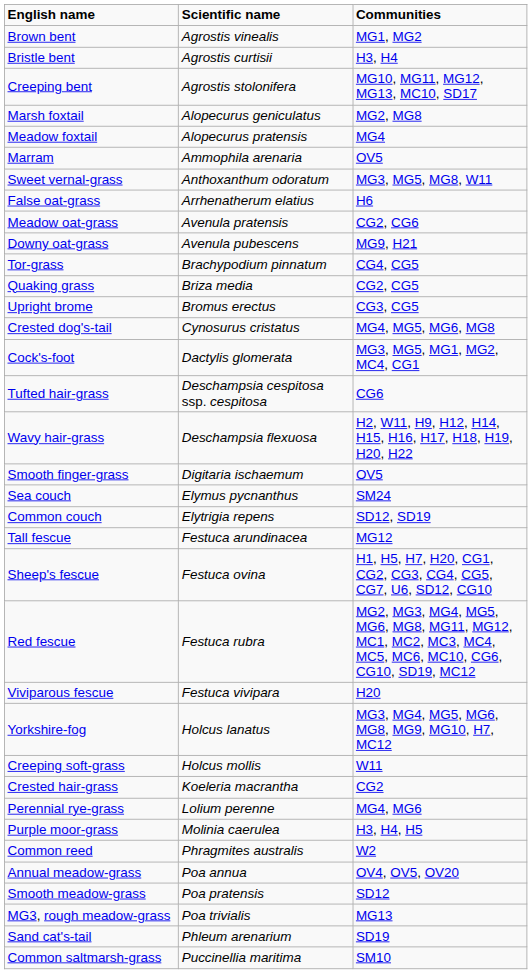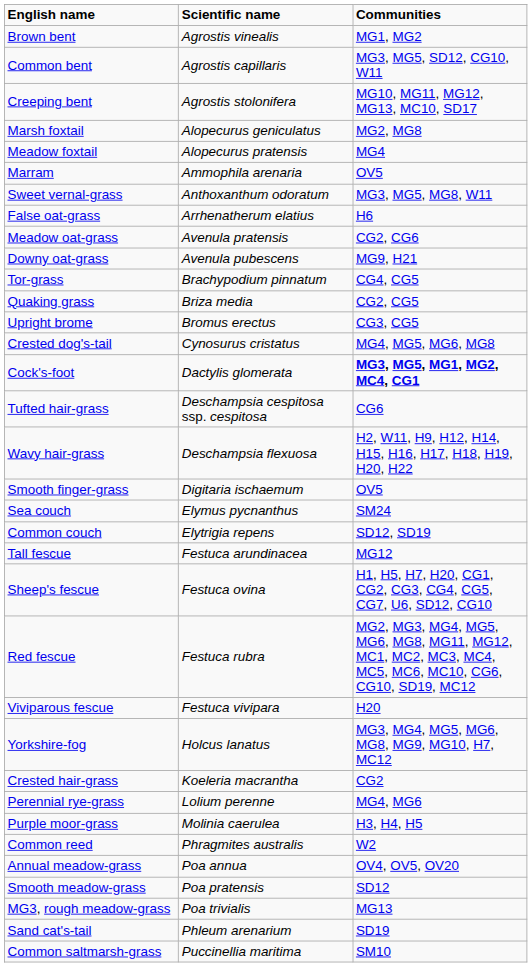+ row: Common bent | Agrostis capillaris | MG3, MG5, SD12, CG10, W11
- row: Bristle bent | Agrostis curtisii | H3, H4
Cock's-foot | Communities: normal -> bold
- row: Creeping soft-grass | Holcus mollis | W11
